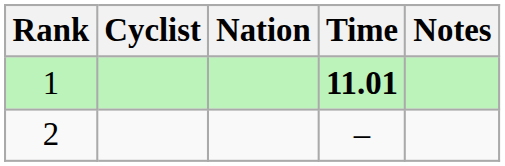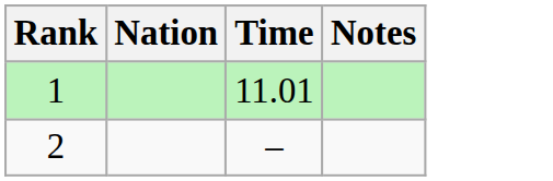- column: Cyclist
1 | Time: bold -> normal
